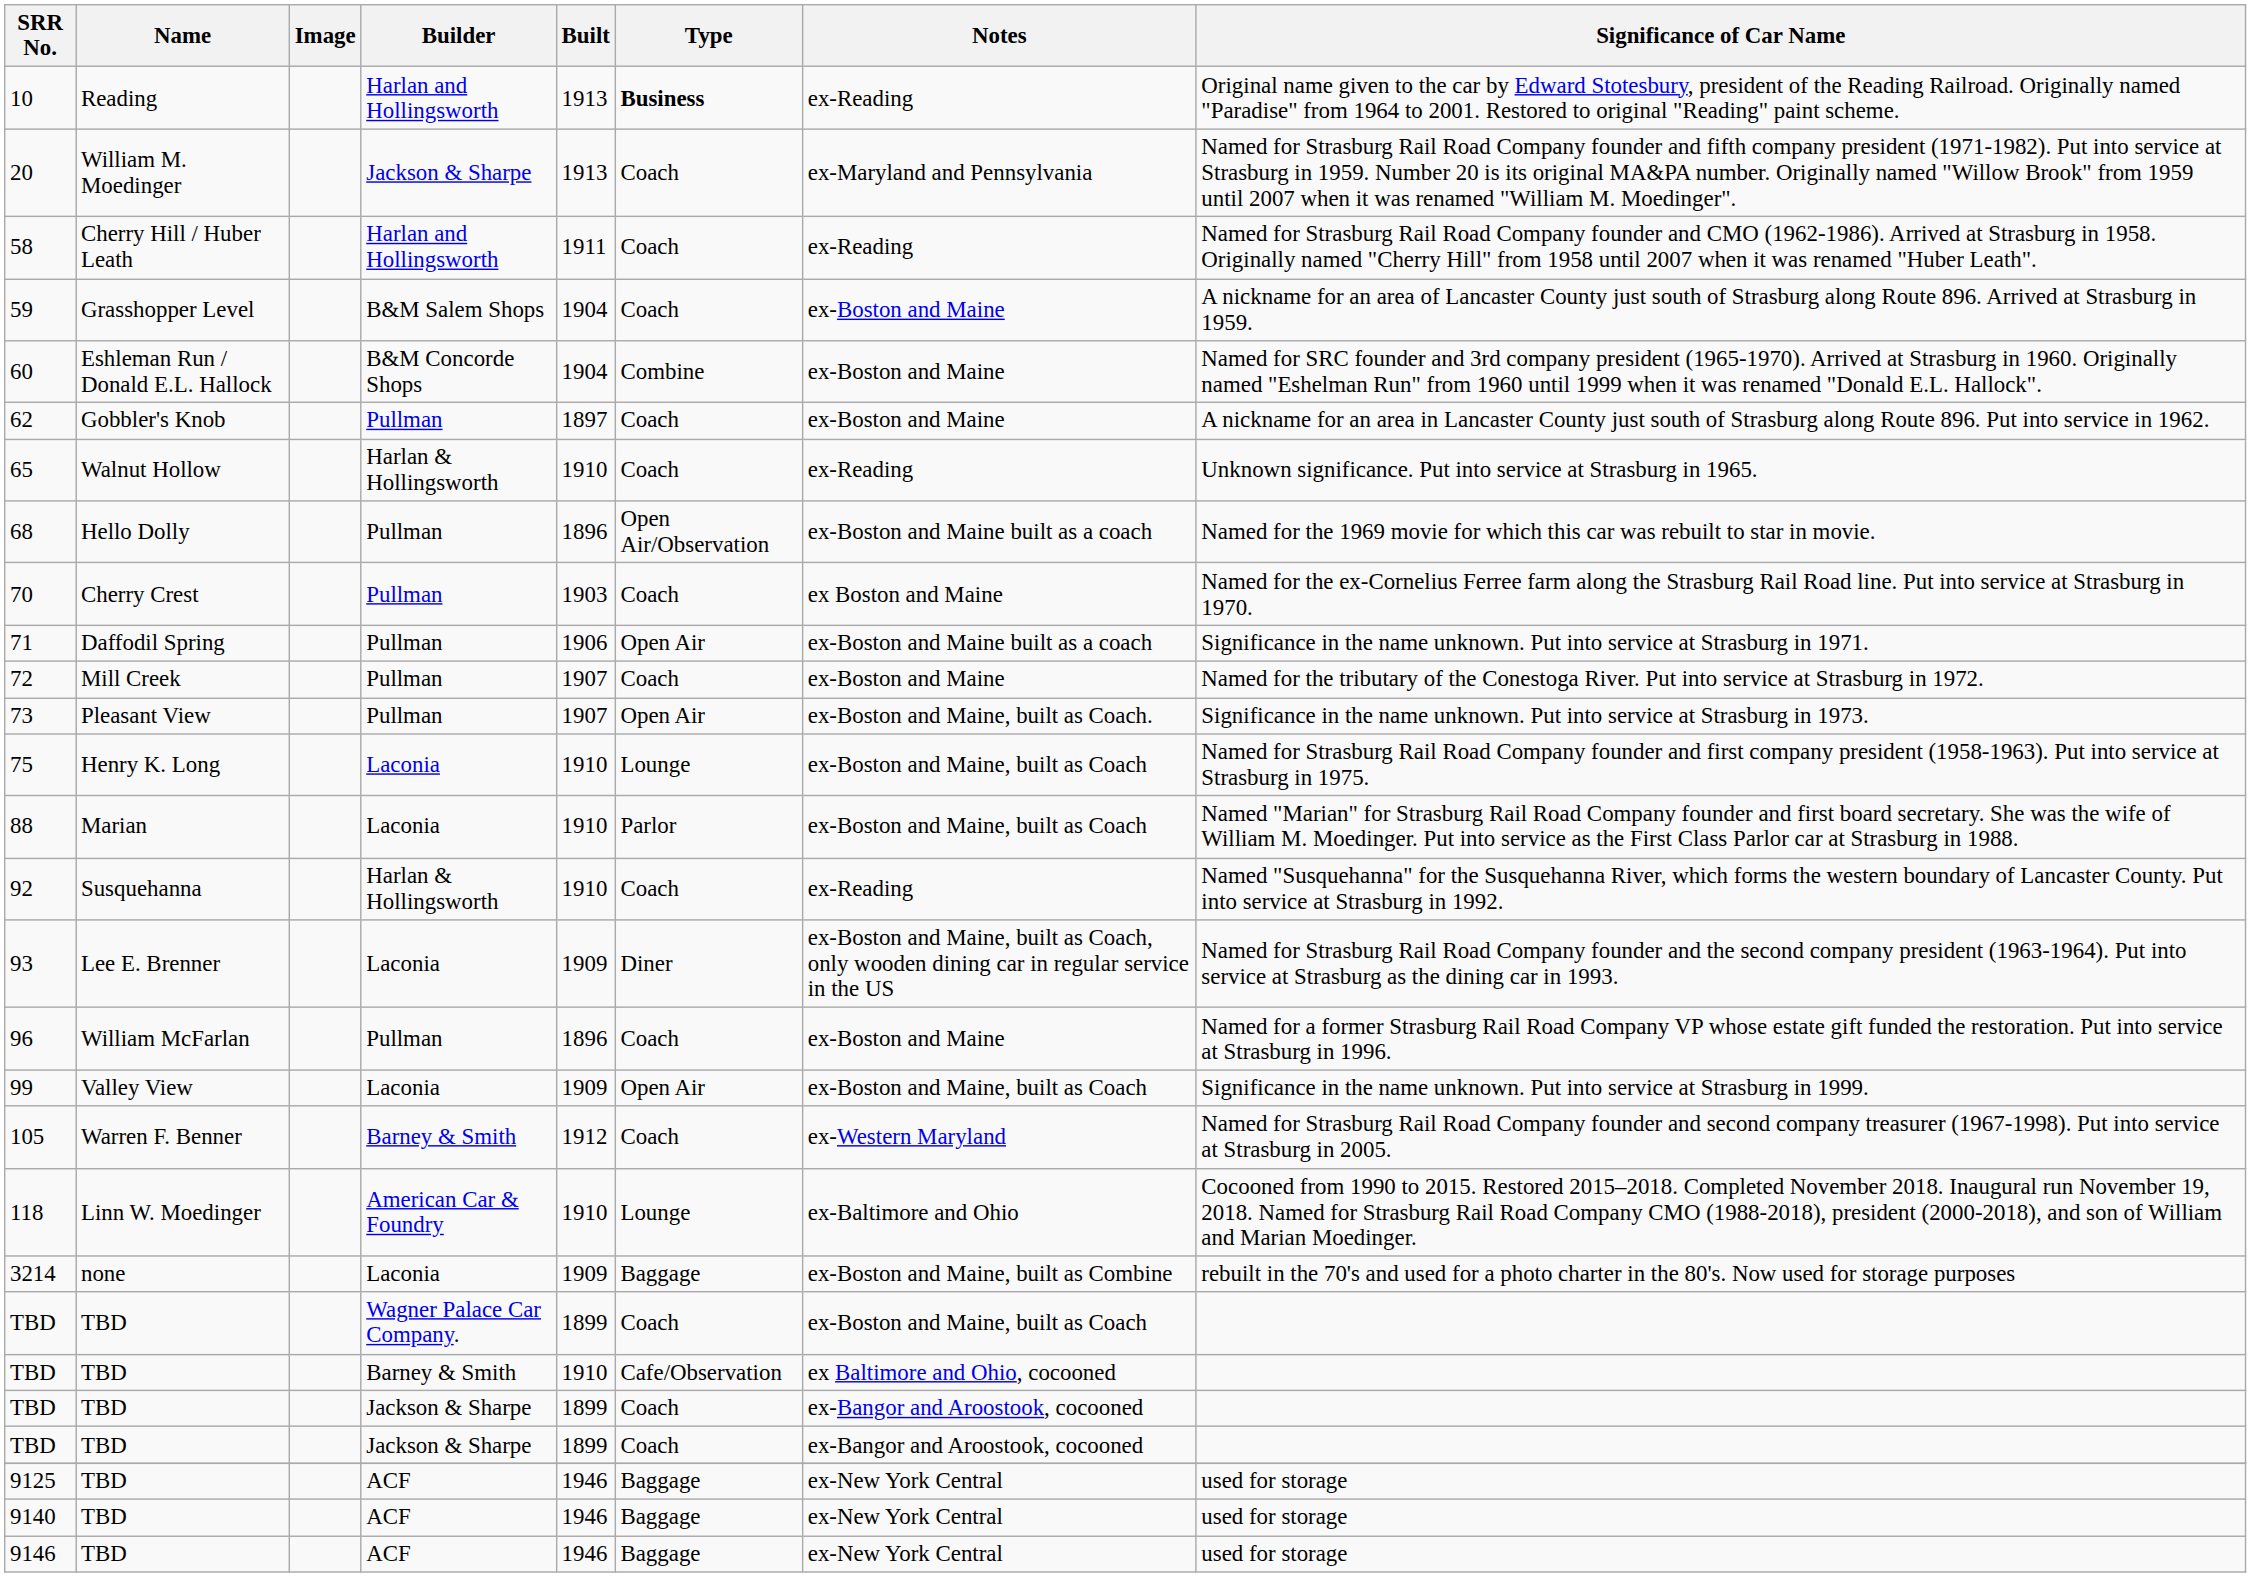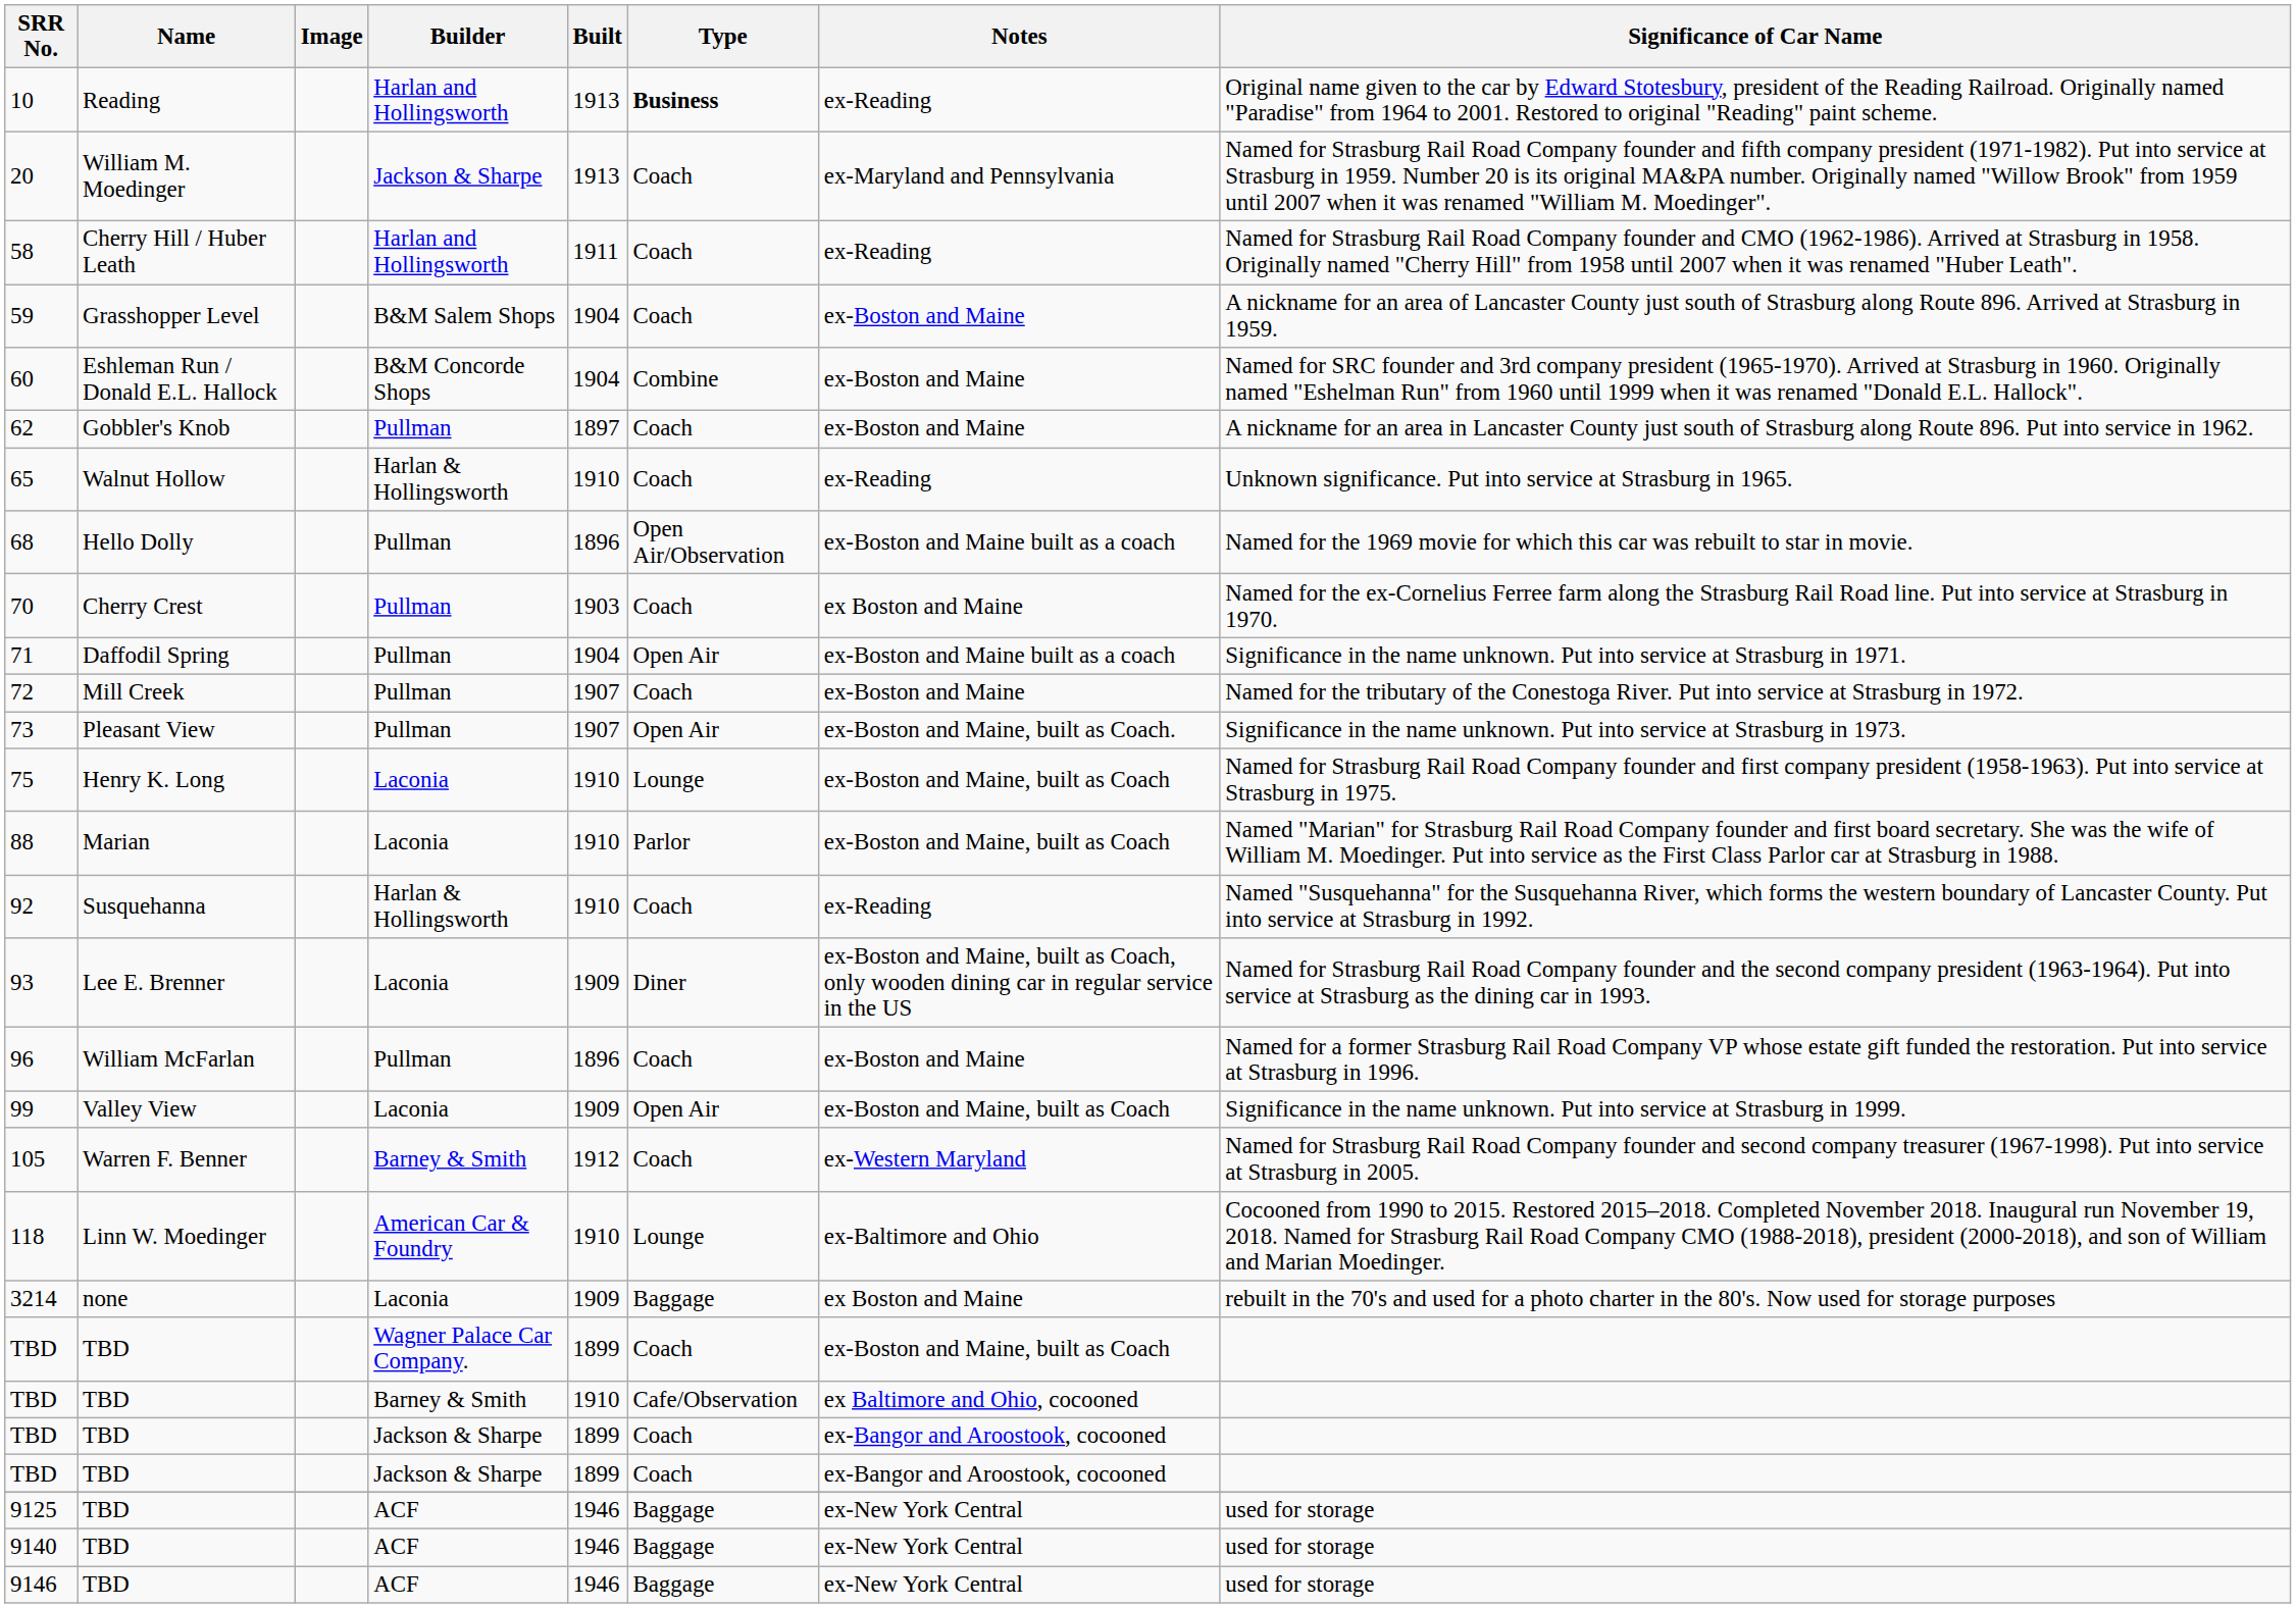71 | Built: 1906 -> 1904
3214 | Notes: ex-Boston and Maine, built as Combine -> ex Boston and Maine
